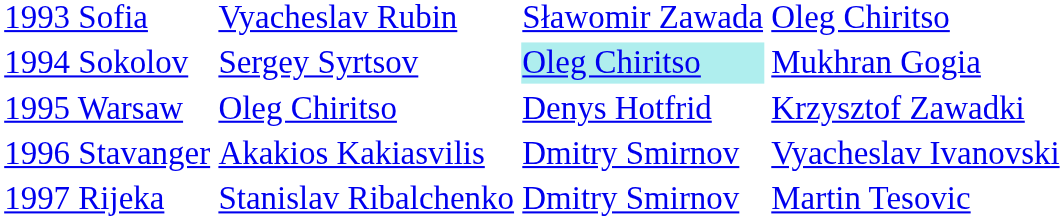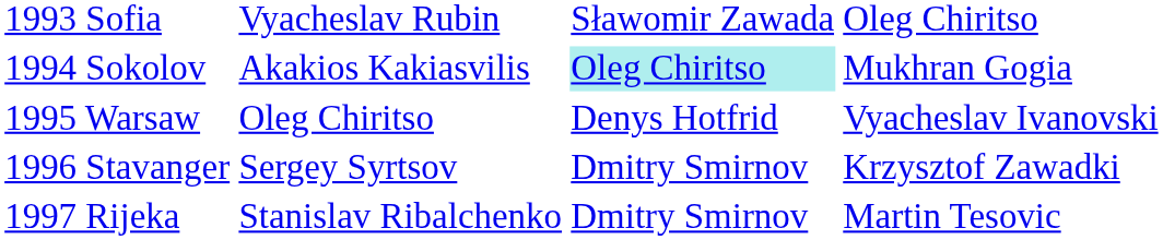1994 Sokolov | column 2: Sergey Syrtsov -> Akakios Kakiasvilis
1995 Warsaw | column 4: Krzysztof Zawadki -> Vyacheslav Ivanovski
1996 Stavanger | column 2: Akakios Kakiasvilis -> Sergey Syrtsov
1996 Stavanger | column 4: Vyacheslav Ivanovski -> Krzysztof Zawadki
